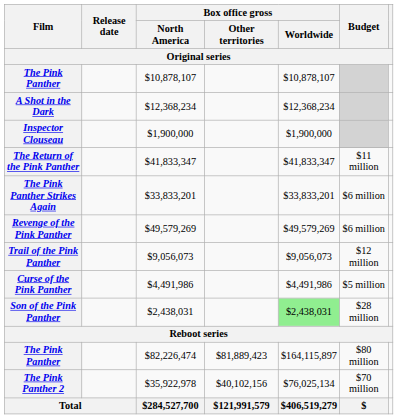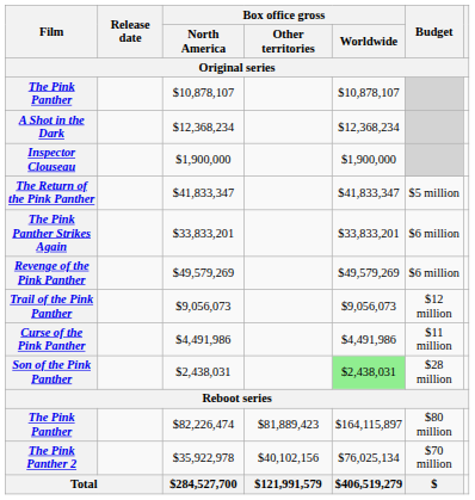The Return of the Pink Panther | Budget: $11 million -> $5 million
Curse of the Pink Panther | Budget: $5 million -> $11 million
